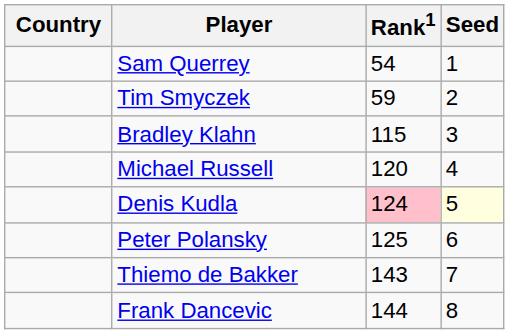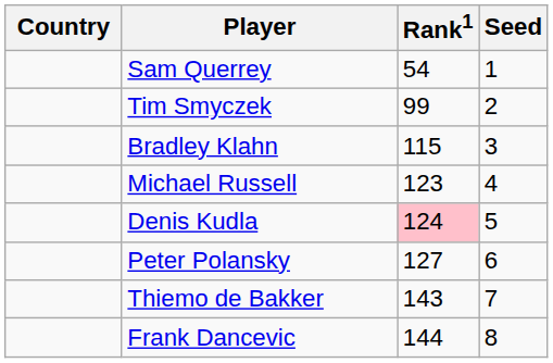Tim Smyczek | Rank1: 59 -> 99
Michael Russell | Rank1: 120 -> 123
Denis Kudla | Seed: lightyellow background -> no background
Peter Polansky | Rank1: 125 -> 127
